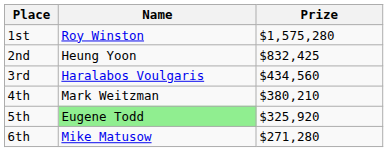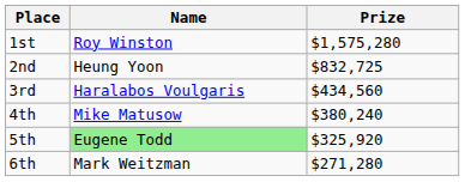2nd | Prize: $832,425 -> $832,725
4th | Name: Mark Weitzman -> Mike Matusow
4th | Prize: $380,210 -> $380,240
6th | Name: Mike Matusow -> Mark Weitzman
